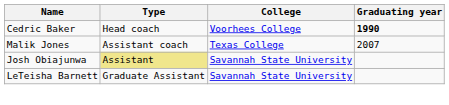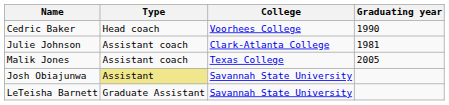Cedric Baker | Graduating year: bold -> normal
+ row: Julie Johnson | Assistant coach | Clark-Atlanta College | 1981
Malik Jones | Graduating year: 2007 -> 2005
